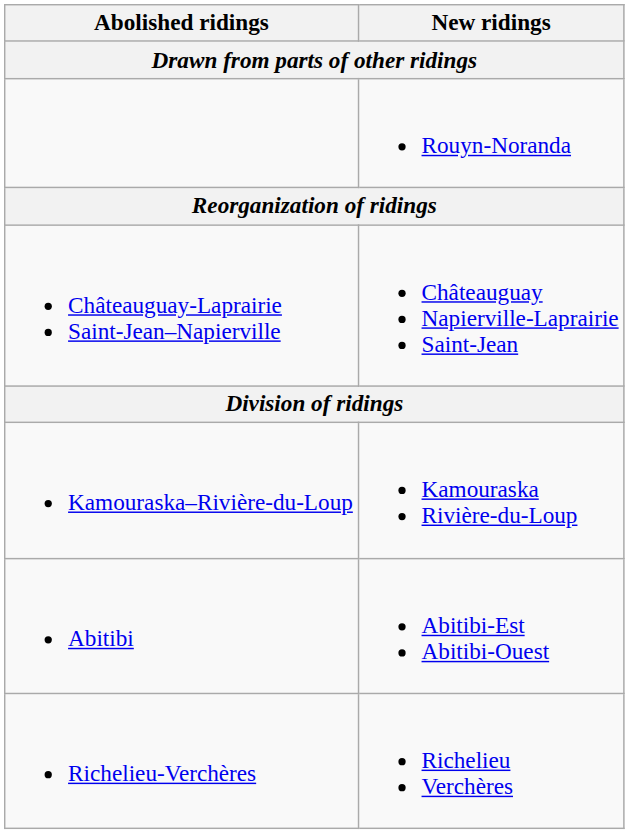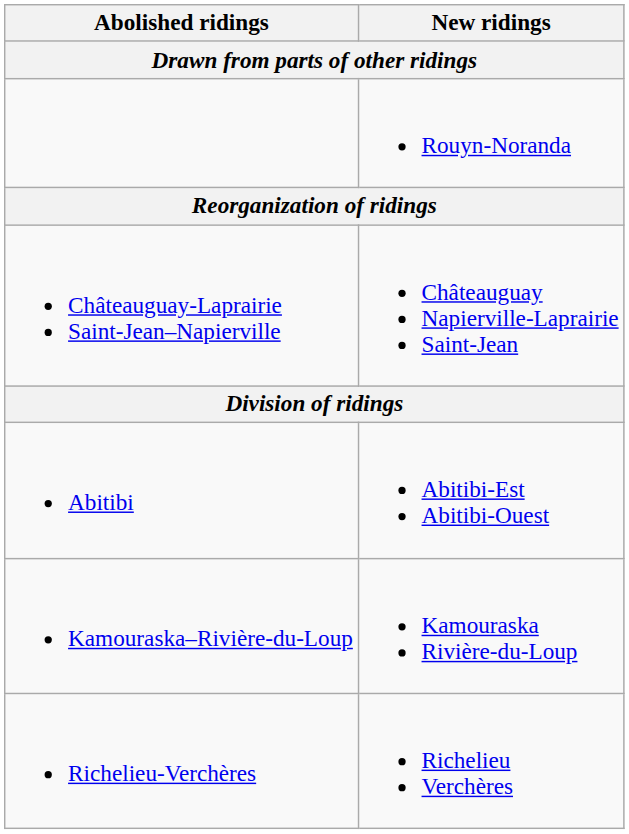rows swapped: Abitibi <-> Kamouraska–Rivière-du-Loup
